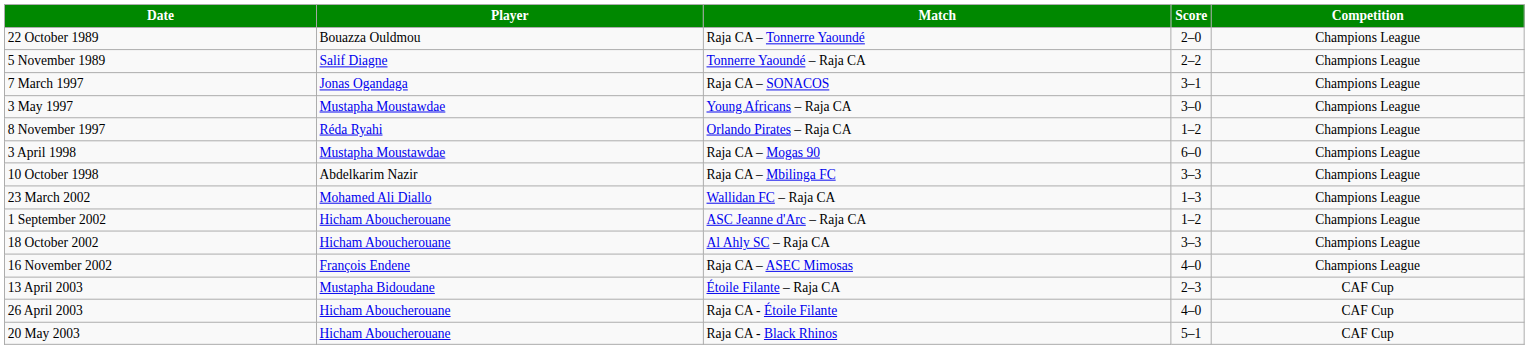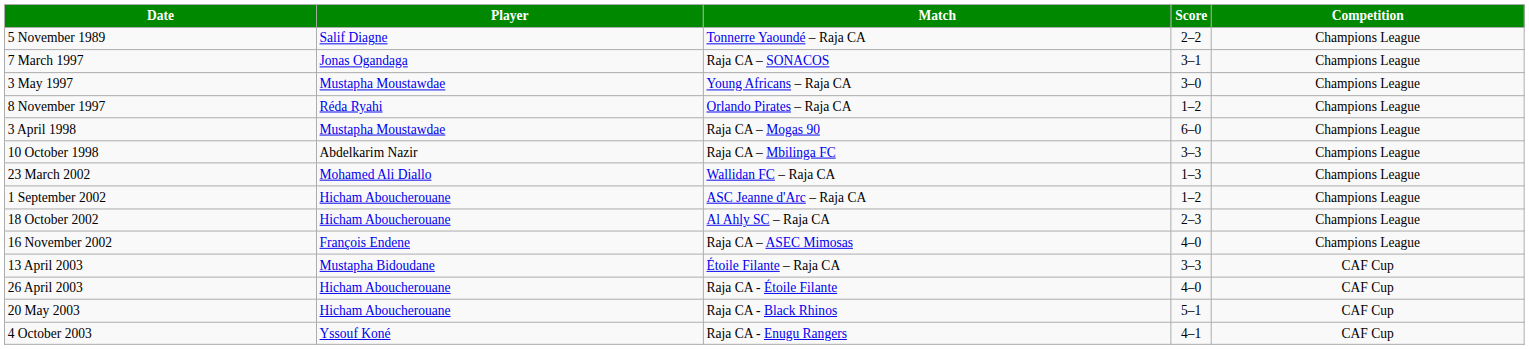- row: 22 October 1989 | Bouazza Ouldmou | Raja CA – Tonnerre Yaoundé | 2–0 | Champions League
18 October 2002 | Score: 3–3 -> 2–3
13 April 2003 | Score: 2–3 -> 3–3
+ row: 4 October 2003 | Yssouf Koné | Raja CA - Enugu Rangers | 4–1 | CAF Cup
